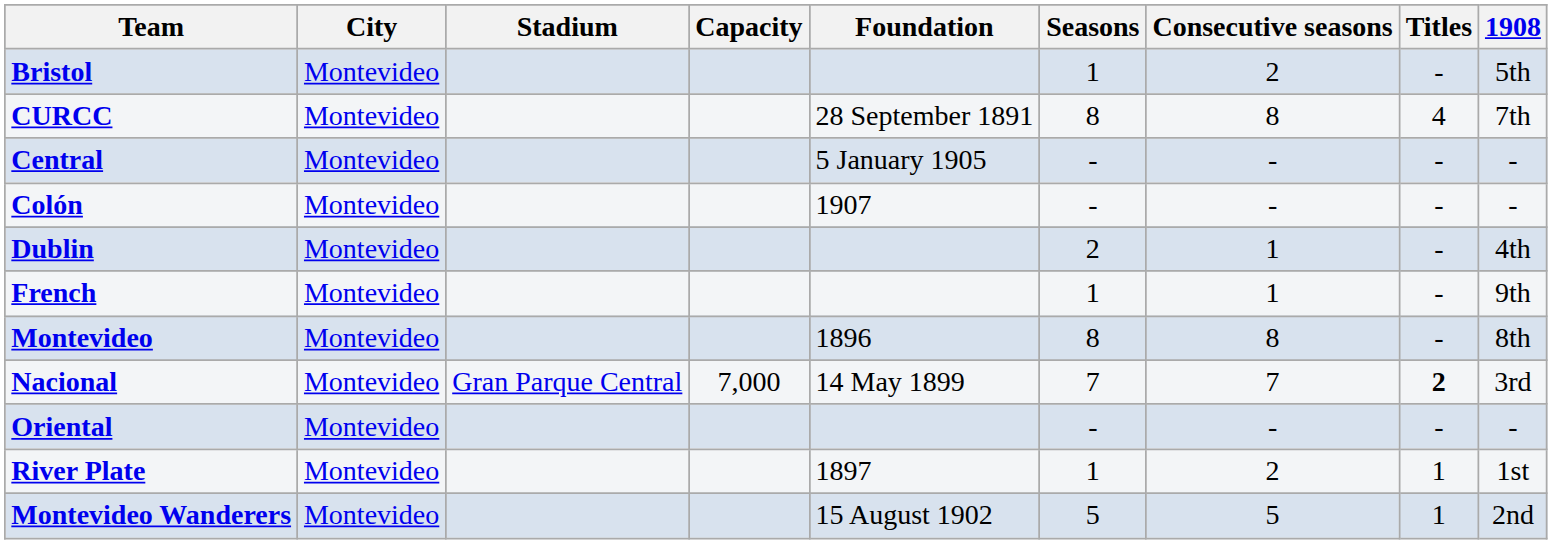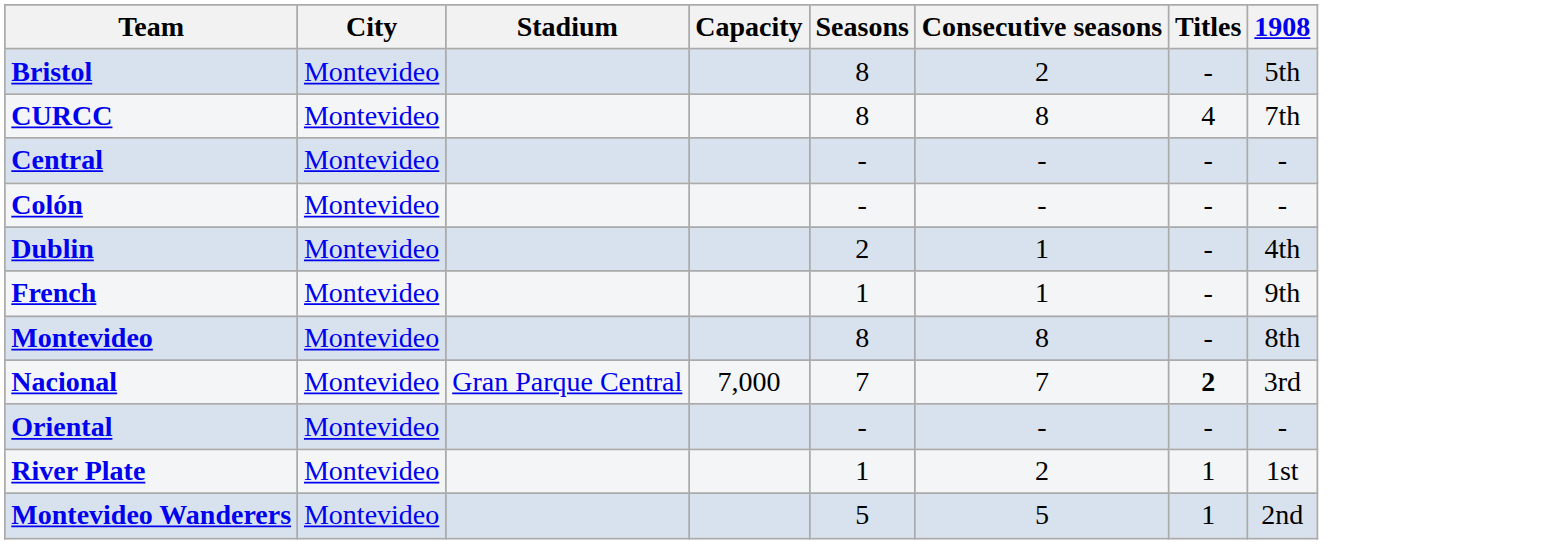- column: Foundation | 28 September 1891 | 5 January 1905 | 1907 | 1896 | 14 May 1899 | 1897 | 15 August 1902
Bristol | Seasons: 1 -> 8
